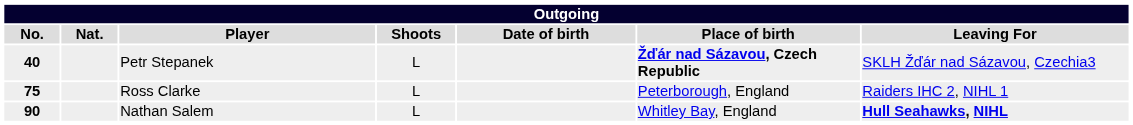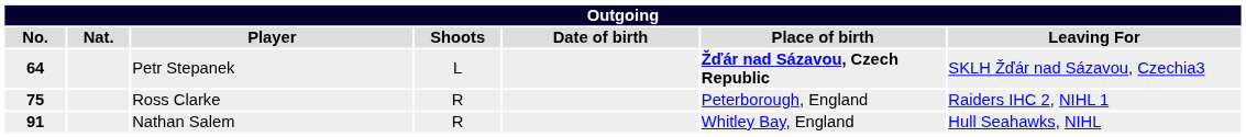Petr Stepanek | No.: 40 -> 64
Ross Clarke | Shoots: L -> R
Nathan Salem | No.: 90 -> 91
Nathan Salem | Shoots: L -> R
Nathan Salem | Leaving For: bold -> normal
